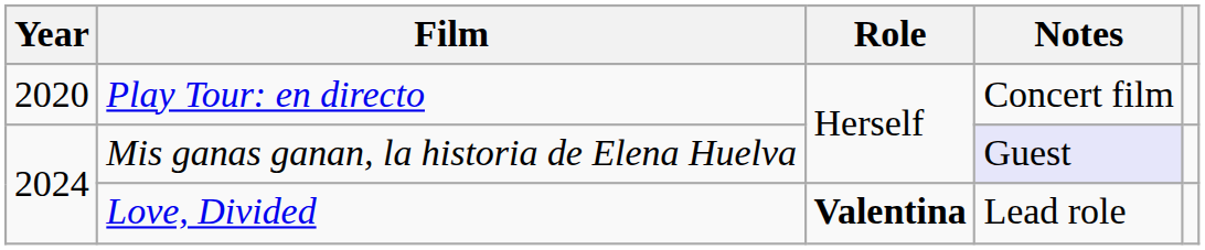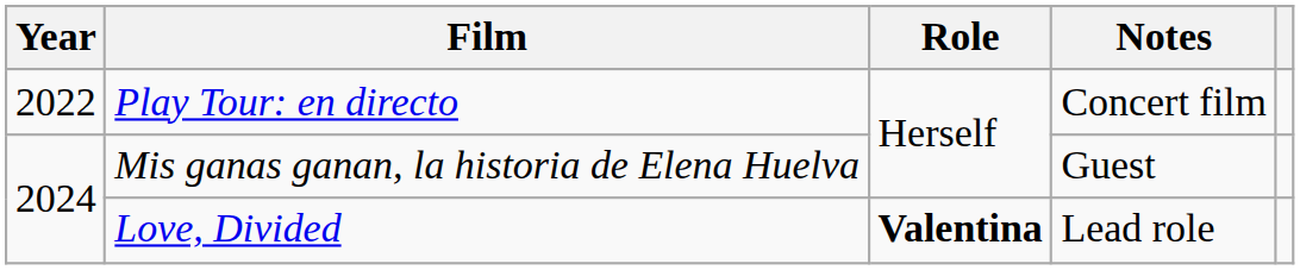Play Tour: en directo | Year: 2020 -> 2022
Mis ganas ganan, la historia de Elena Huelva | Notes: lavender background -> no background
